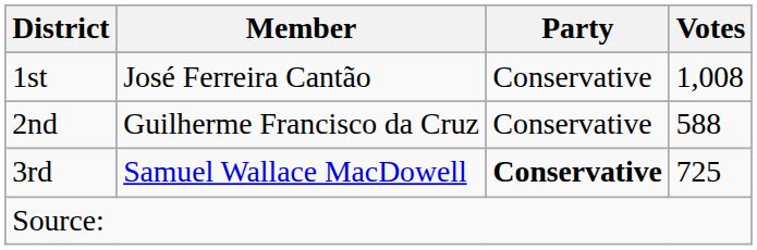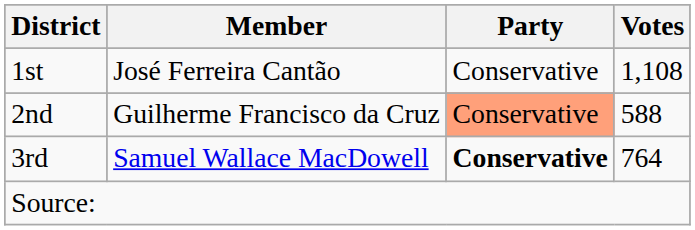1st | Votes: 1,008 -> 1,108
2nd | Party: no background -> lightsalmon background
3rd | Votes: 725 -> 764
